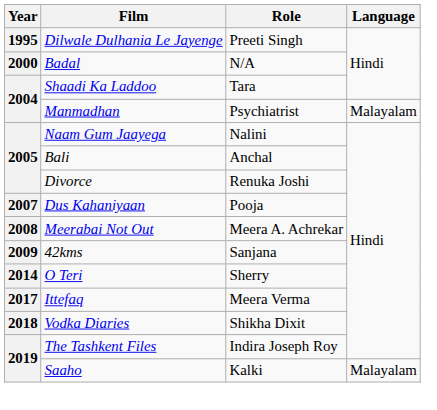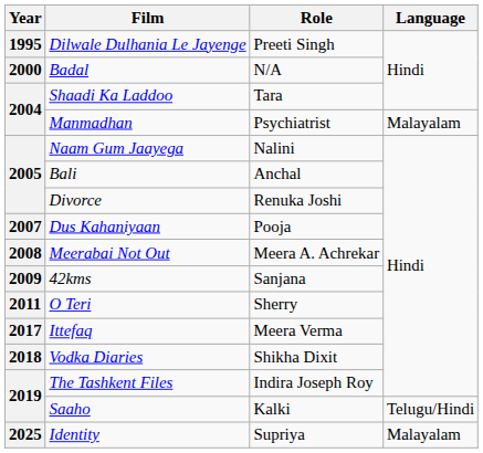O Teri | Year: 2014 -> 2011
Saaho | Language: Malayalam -> Telugu/Hindi
+ row: 2025 | Identity | Supriya | Malayalam
